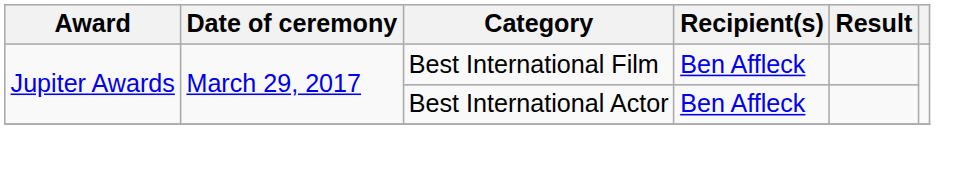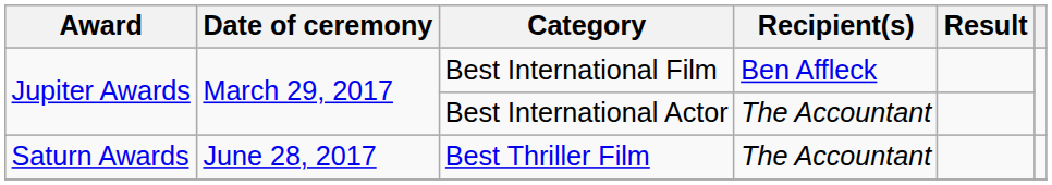Best International Actor | Recipient(s): Ben Affleck -> The Accountant
+ row: Saturn Awards | June 28, 2017 | Best Thriller Film | The Accountant
